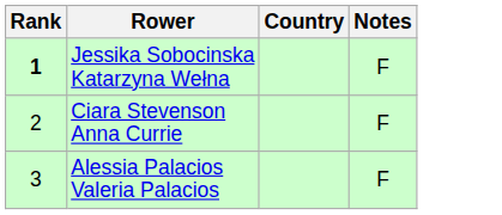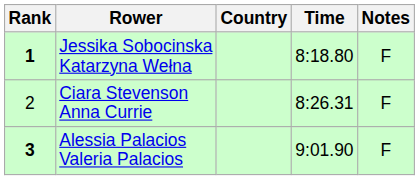+ column: Time | 8:18.80 | 8:26.31 | 9:01.90
Alessia Palacios Valeria Palacios | Rank: normal -> bold
